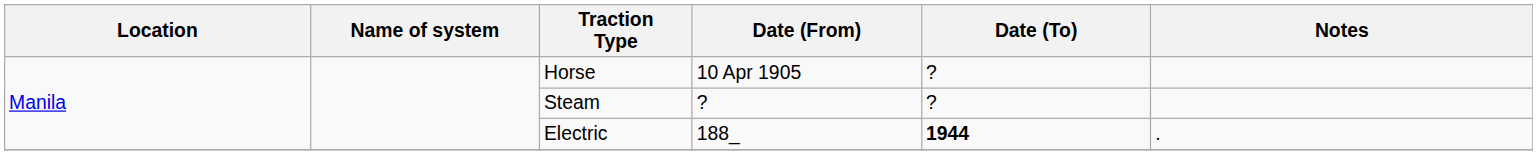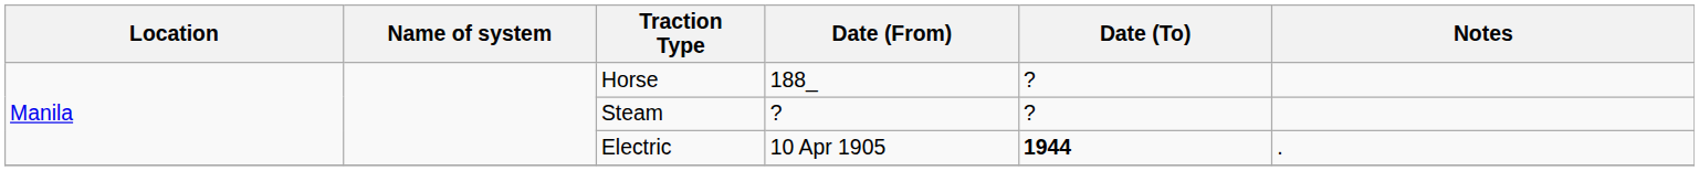Horse | Date (From): 10 Apr 1905 -> 188_
Electric | Date (From): 188_ -> 10 Apr 1905
